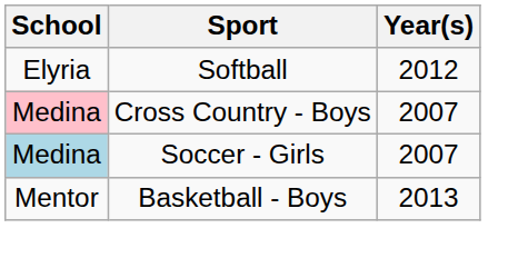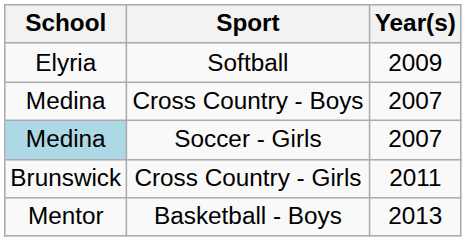Softball | Year(s): 2012 -> 2009
Cross Country - Boys | School: pink background -> no background
+ row: Brunswick | Cross Country - Girls | 2011
